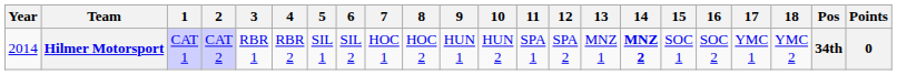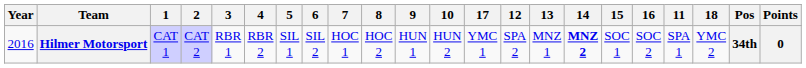columns swapped: 11 <-> 17
Hilmer Motorsport | Year: 2014 -> 2016
